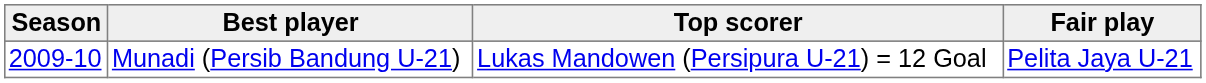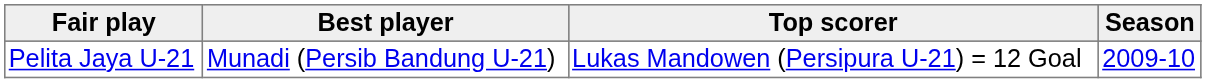columns swapped: Season <-> Fair play
